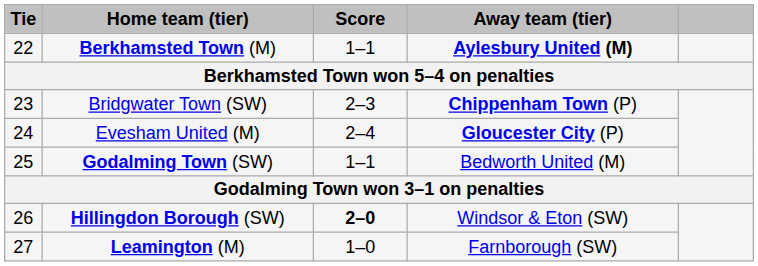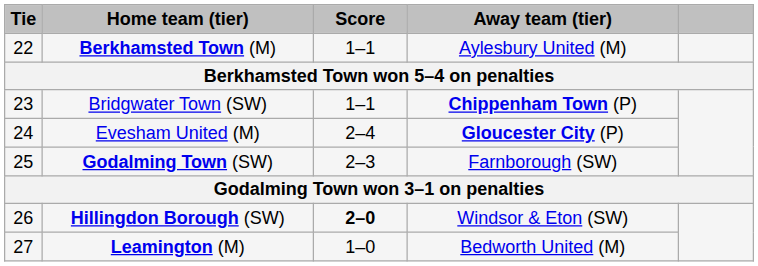Berkhamsted Town (M) | Away team (tier): bold -> normal
Bridgwater Town (SW) | Score: 2–3 -> 1–1
Godalming Town (SW) | Score: 1–1 -> 2–3
Godalming Town (SW) | Away team (tier): Bedworth United (M) -> Farnborough (SW)
Leamington (M) | Away team (tier): Farnborough (SW) -> Bedworth United (M)
